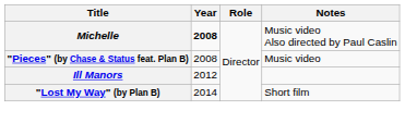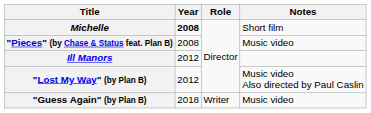Michelle | Notes: Music video Also directed by Paul Caslin -> Short film
"Lost My Way" (by Plan B) | Year: 2014 -> 2012
"Lost My Way" (by Plan B) | Notes: Short film -> Music video Also directed by Paul Caslin
+ row: "Guess Again" (by Plan B) | 2018 | Writer | Music video
